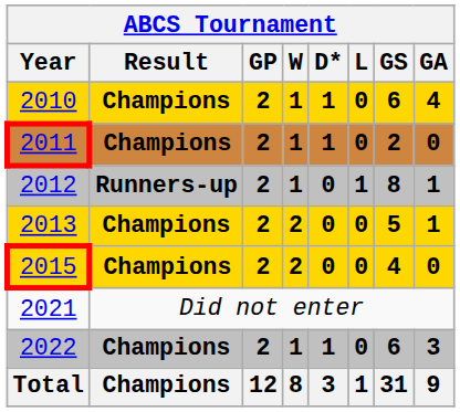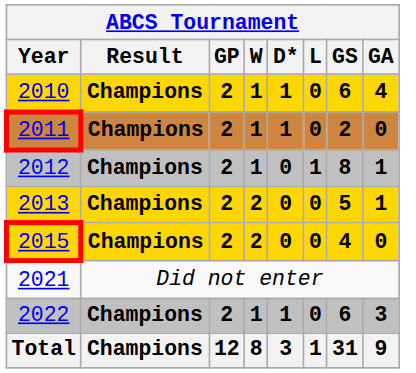2012 | Result: Runners-up -> Champions
